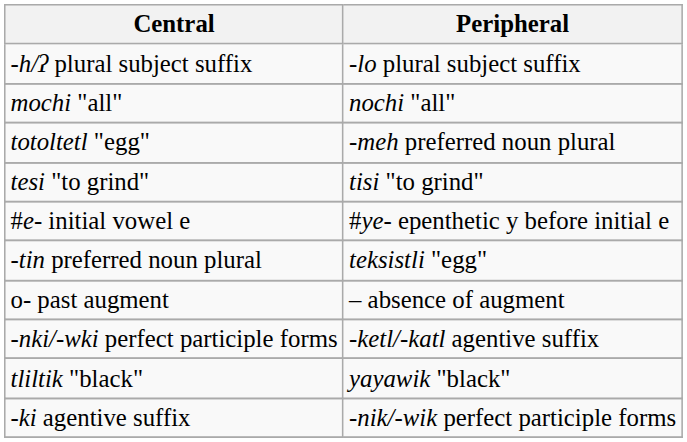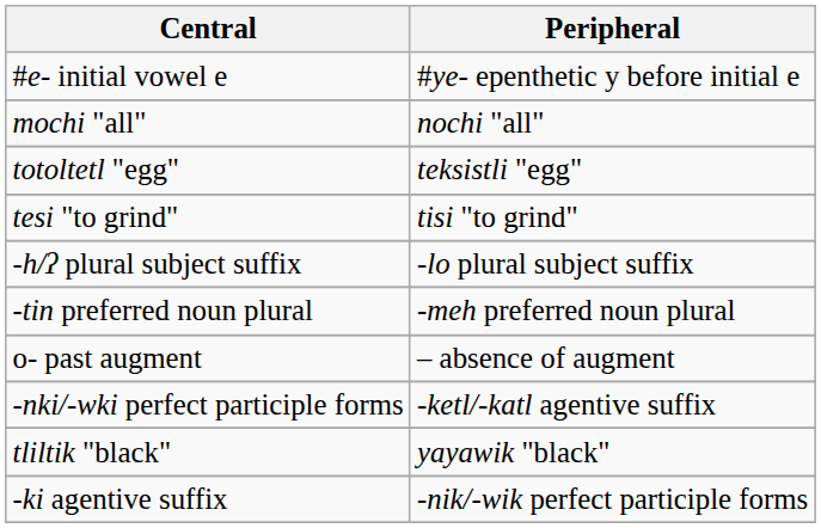rows swapped: #e- initial vowel e <-> -h/ʔ plural subject suffix
totoltetl "egg" | Peripheral: -meh preferred noun plural -> teksistli "egg"
-tin preferred noun plural | Peripheral: teksistli "egg" -> -meh preferred noun plural
